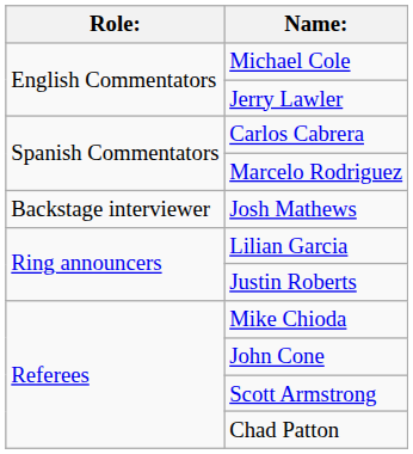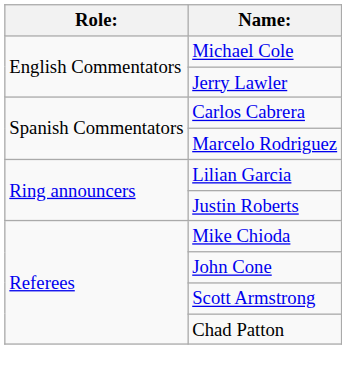- row: Backstage interviewer | Josh Mathews
